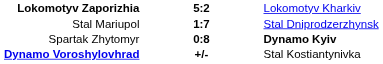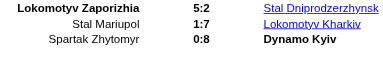Lokomotyv Zaporizhia | column 3: Lokomotyv Kharkiv -> Stal Dniprodzerzhynsk
Stal Mariupol | column 3: Stal Dniprodzerzhynsk -> Lokomotyv Kharkiv
- row: Dynamo Voroshylovhrad | +/- | Stal Kostiantynivka
